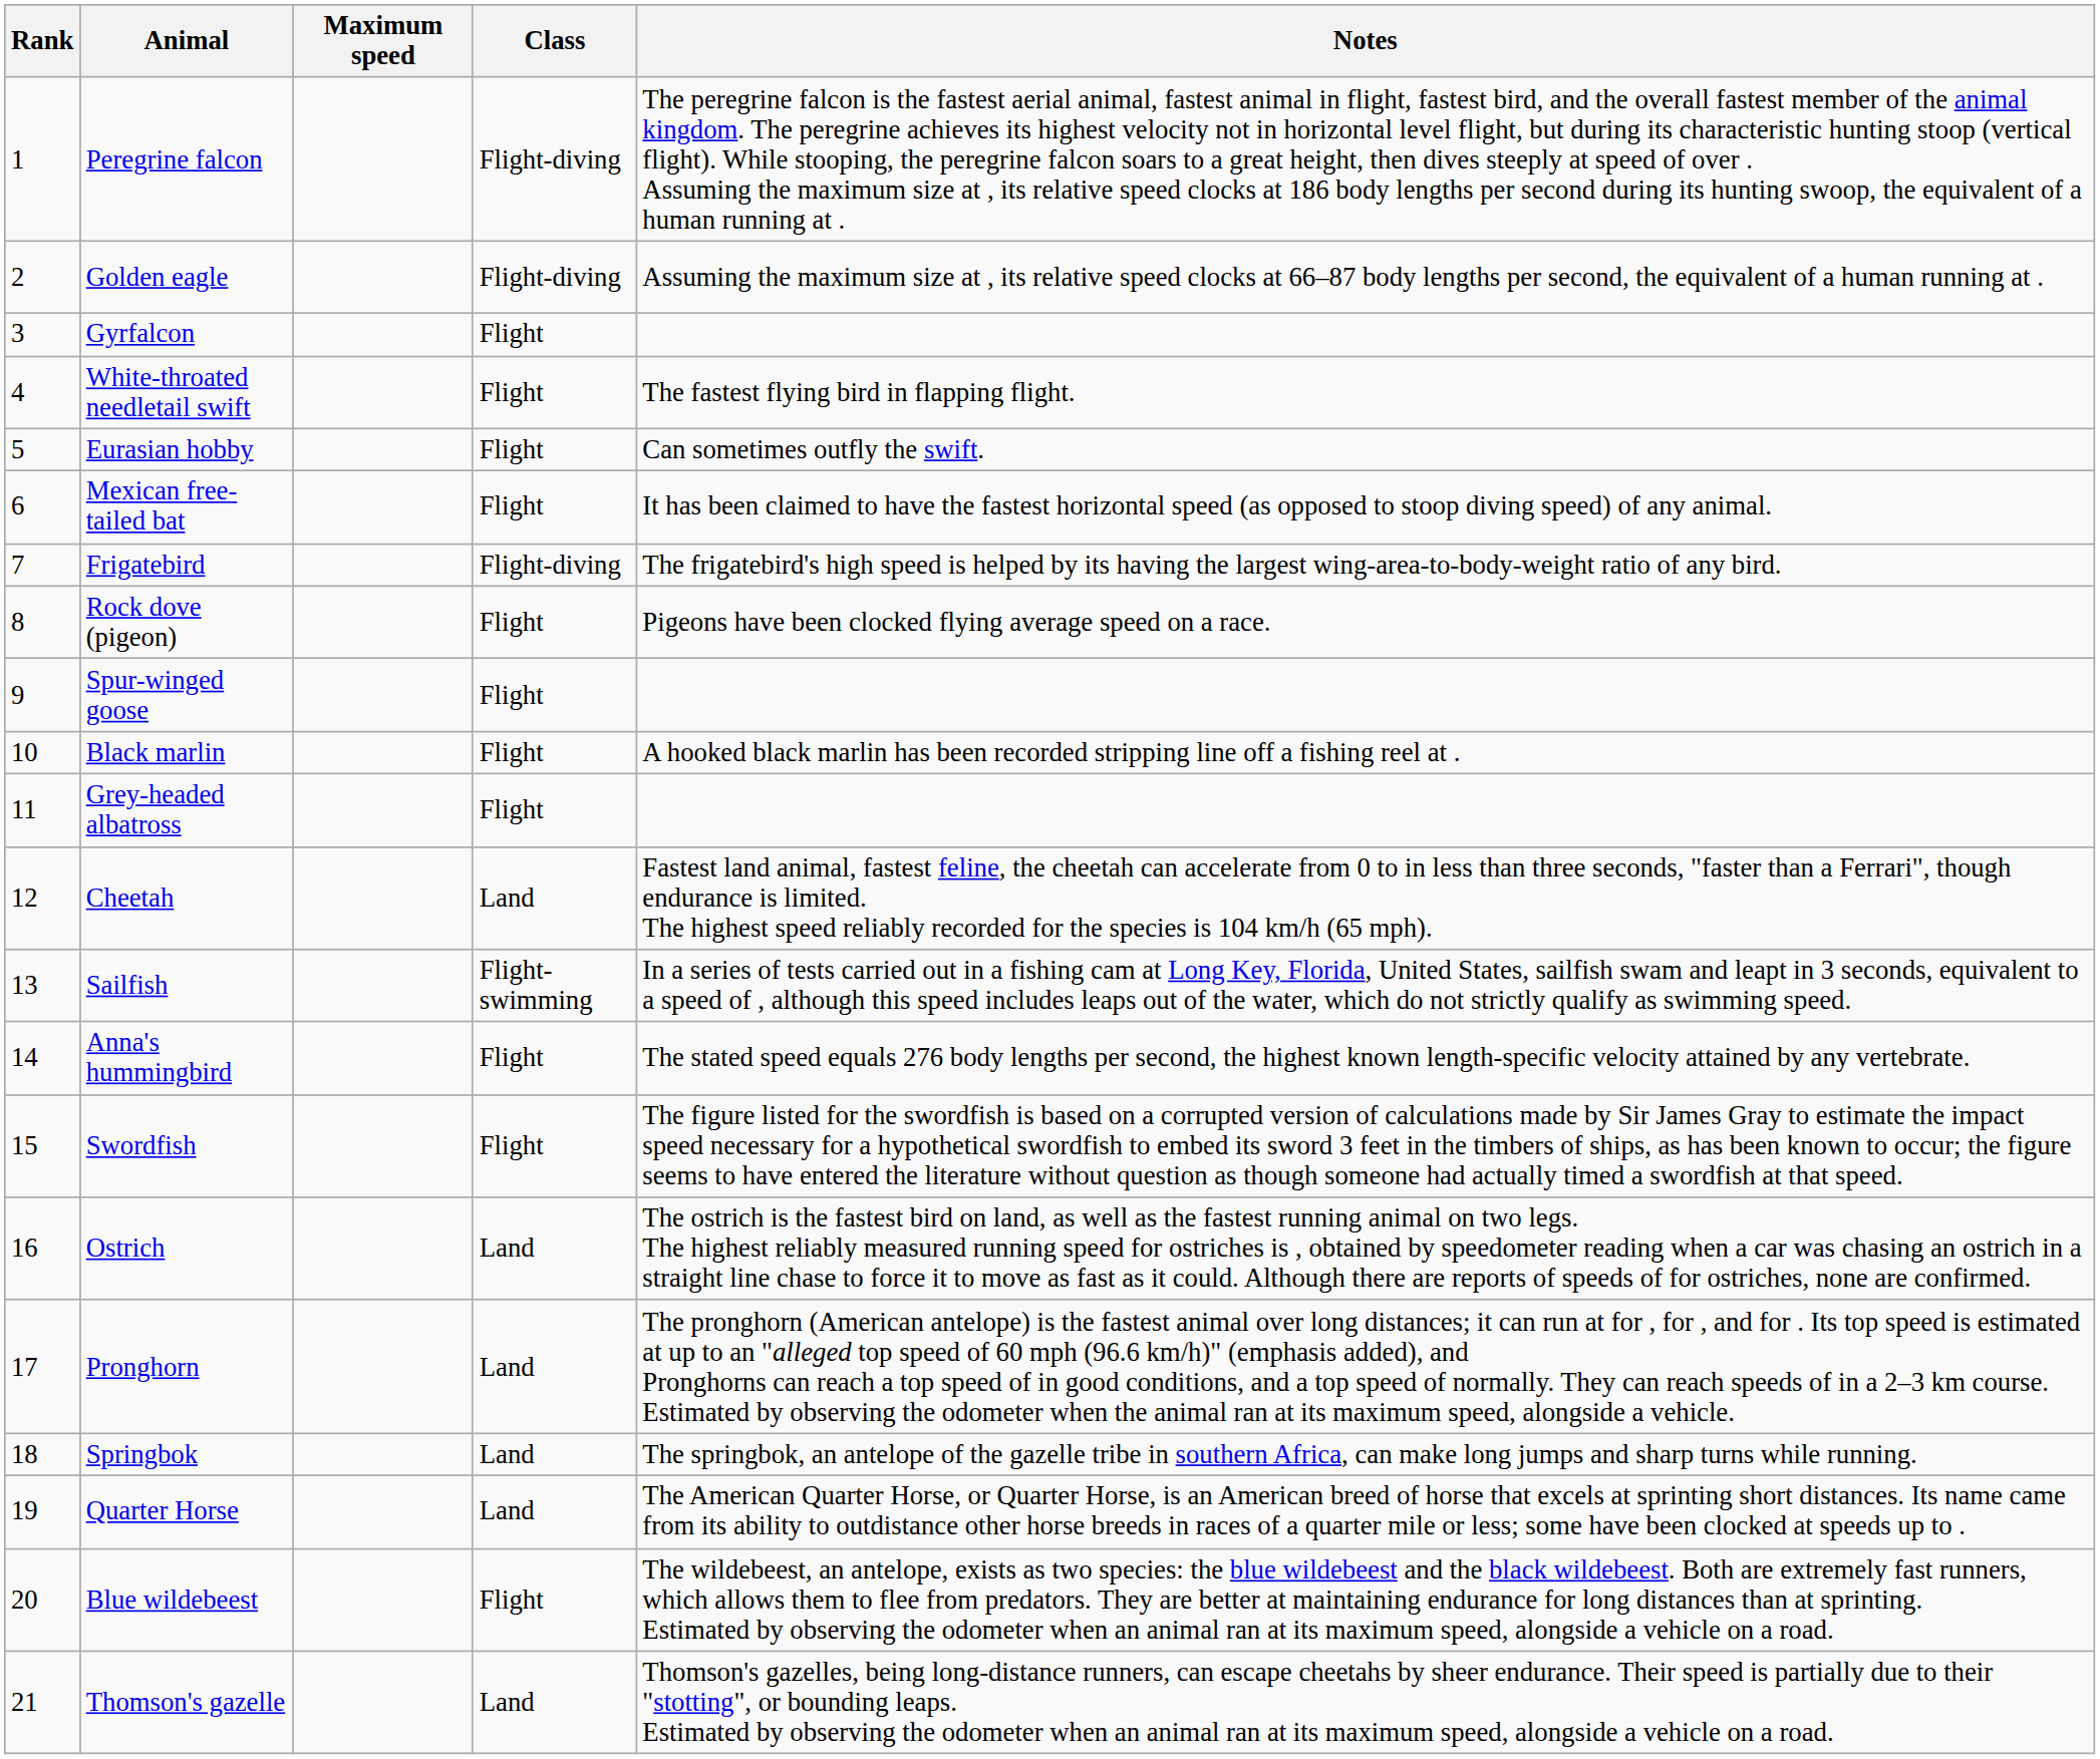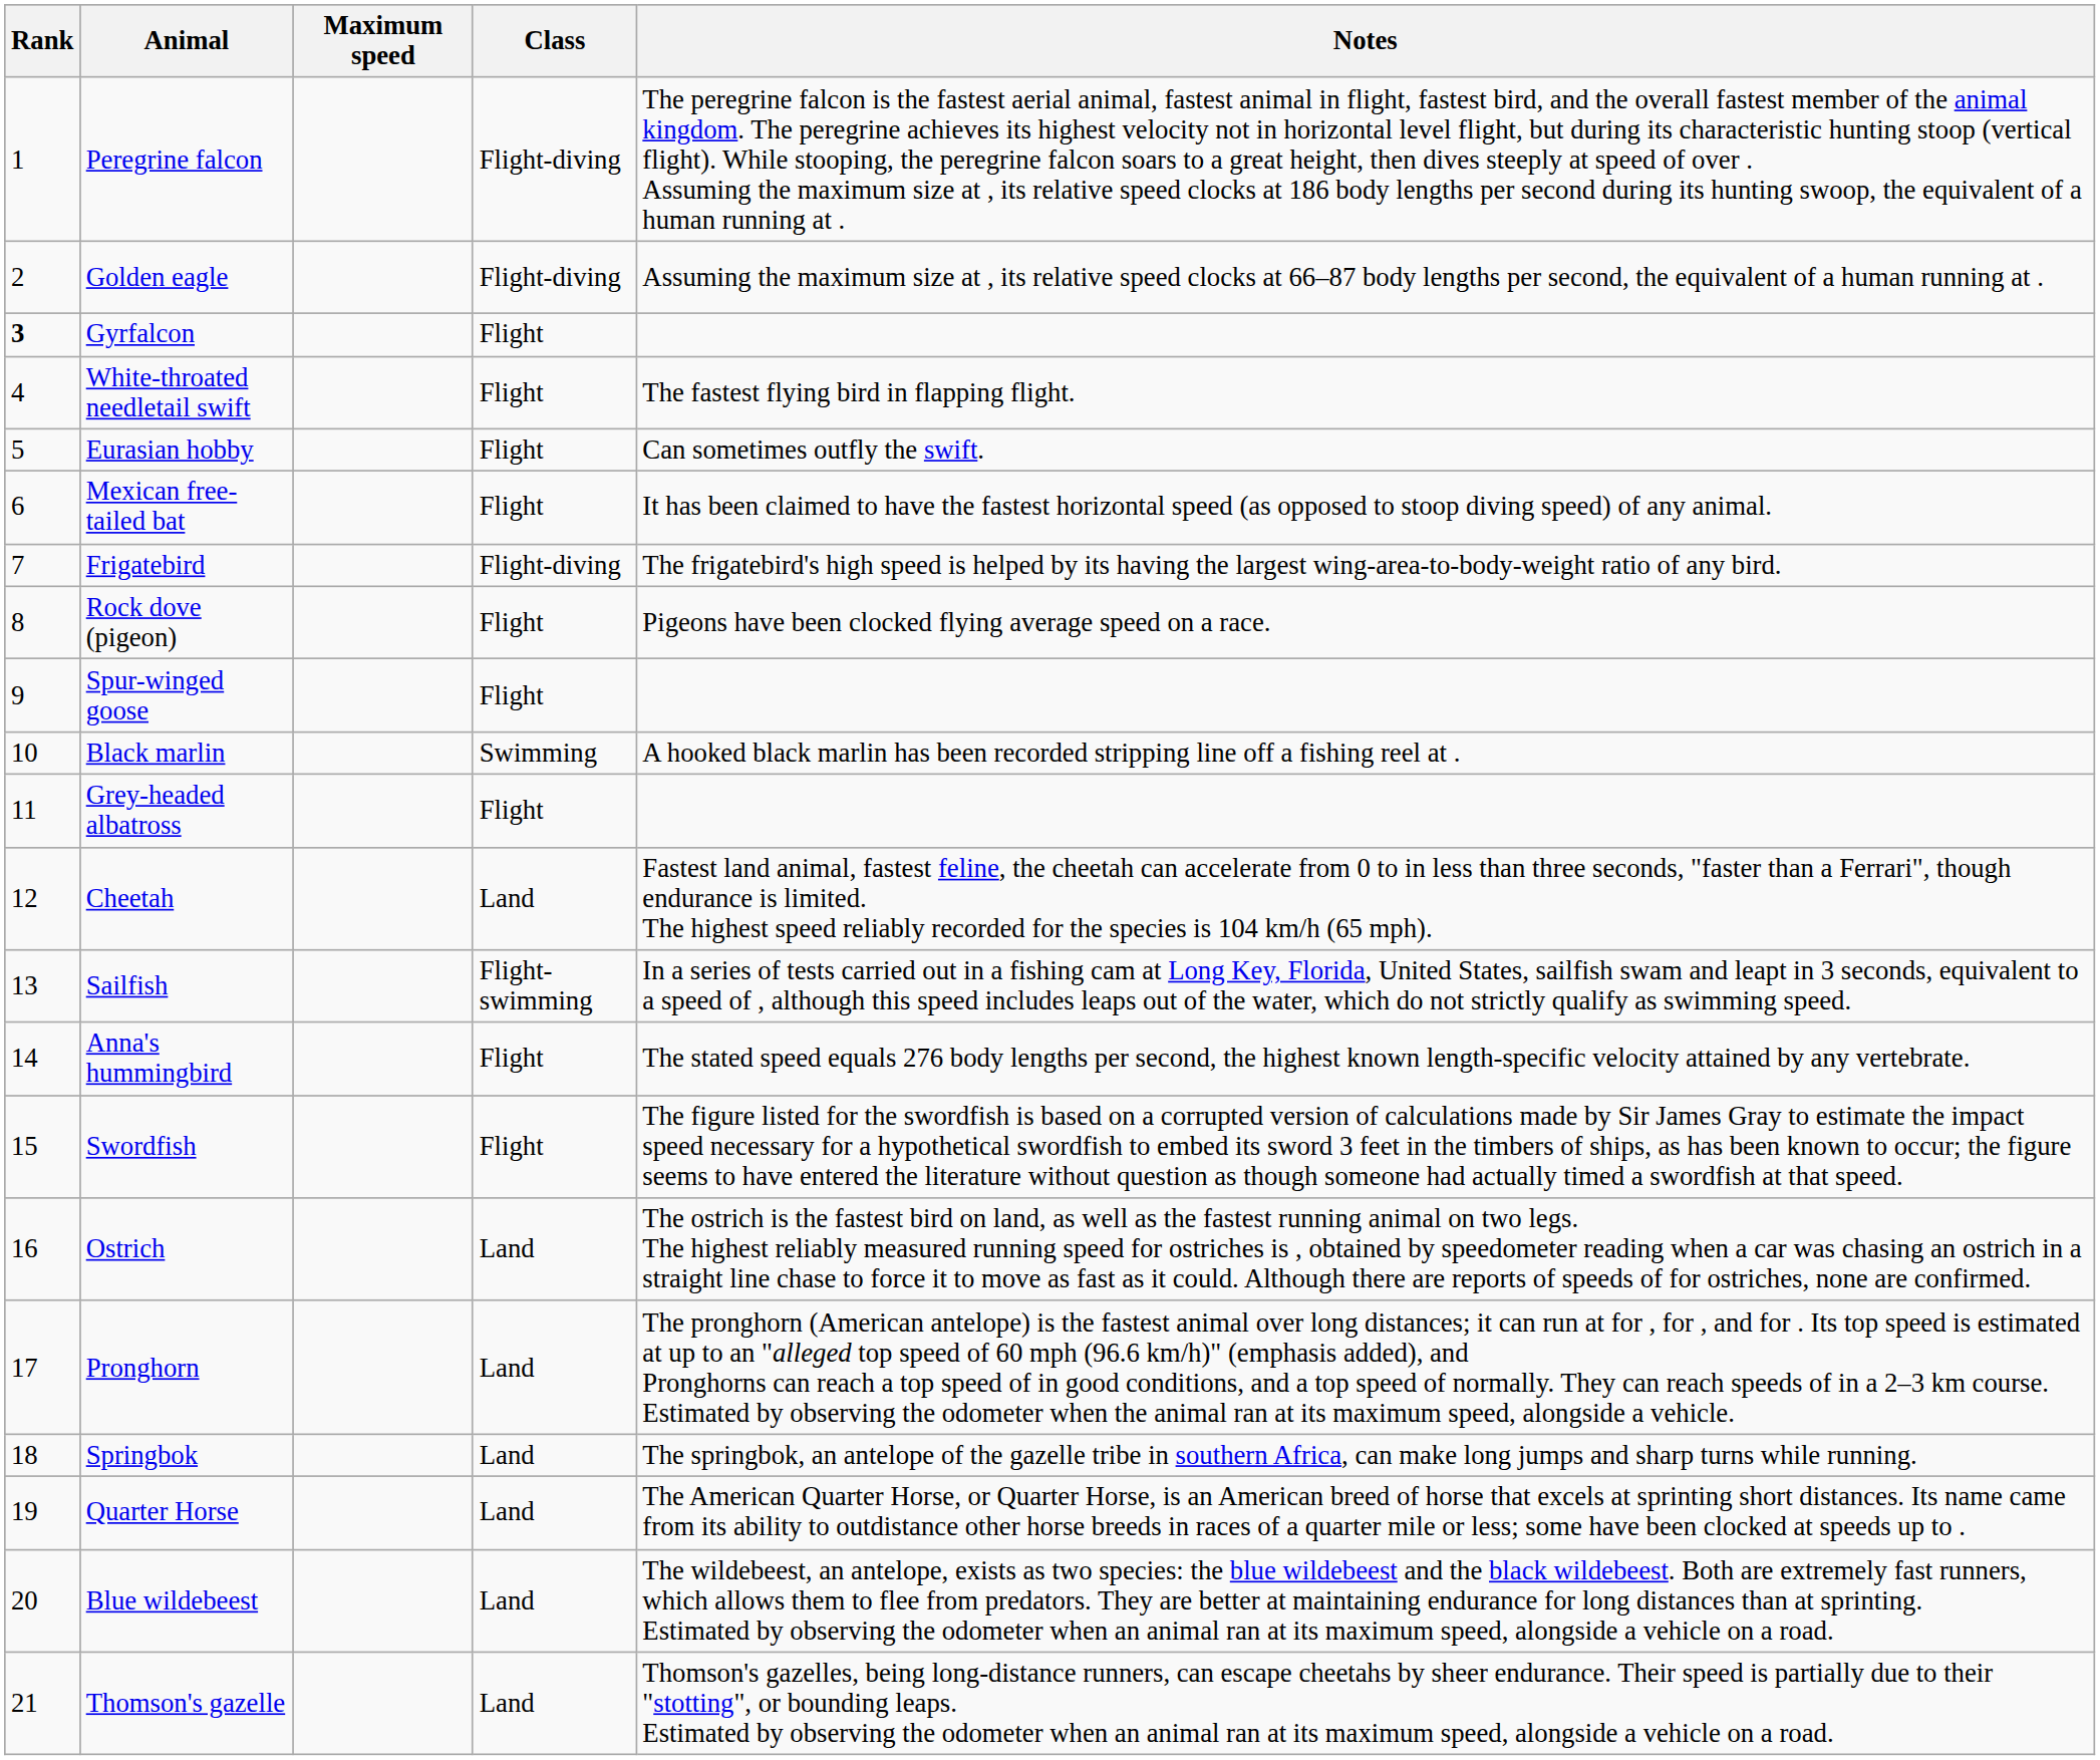Gyrfalcon | Rank: normal -> bold
Black marlin | Class: Flight -> Swimming
Blue wildebeest | Class: Flight -> Land
